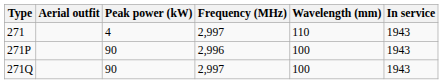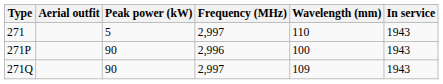271 | Peak power (kW): 4 -> 5
271Q | Wavelength (mm): 100 -> 109
